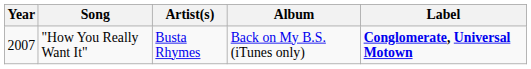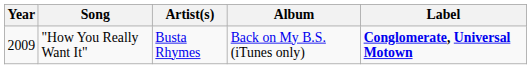"How You Really Want It" | Year: 2007 -> 2009
